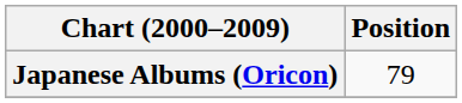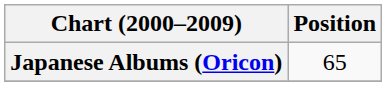Japanese Albums (Oricon) | Position: 79 -> 65
